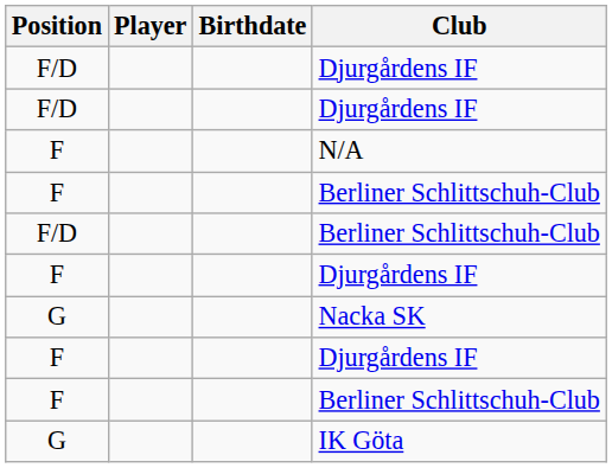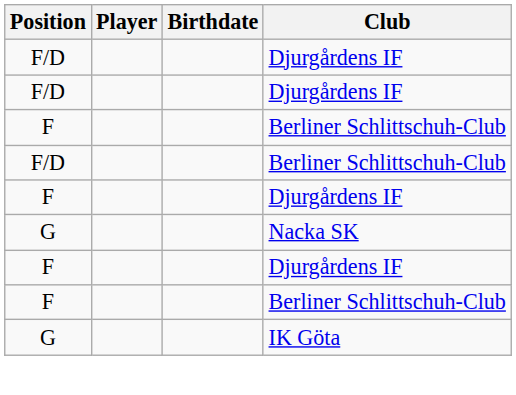- row: F | N/A
